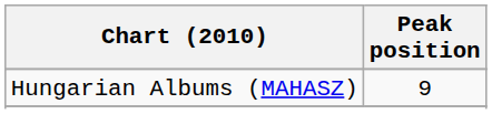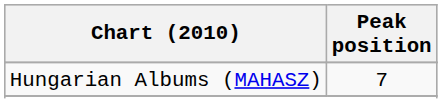Hungarian Albums (MAHASZ) | Peak position: 9 -> 7
